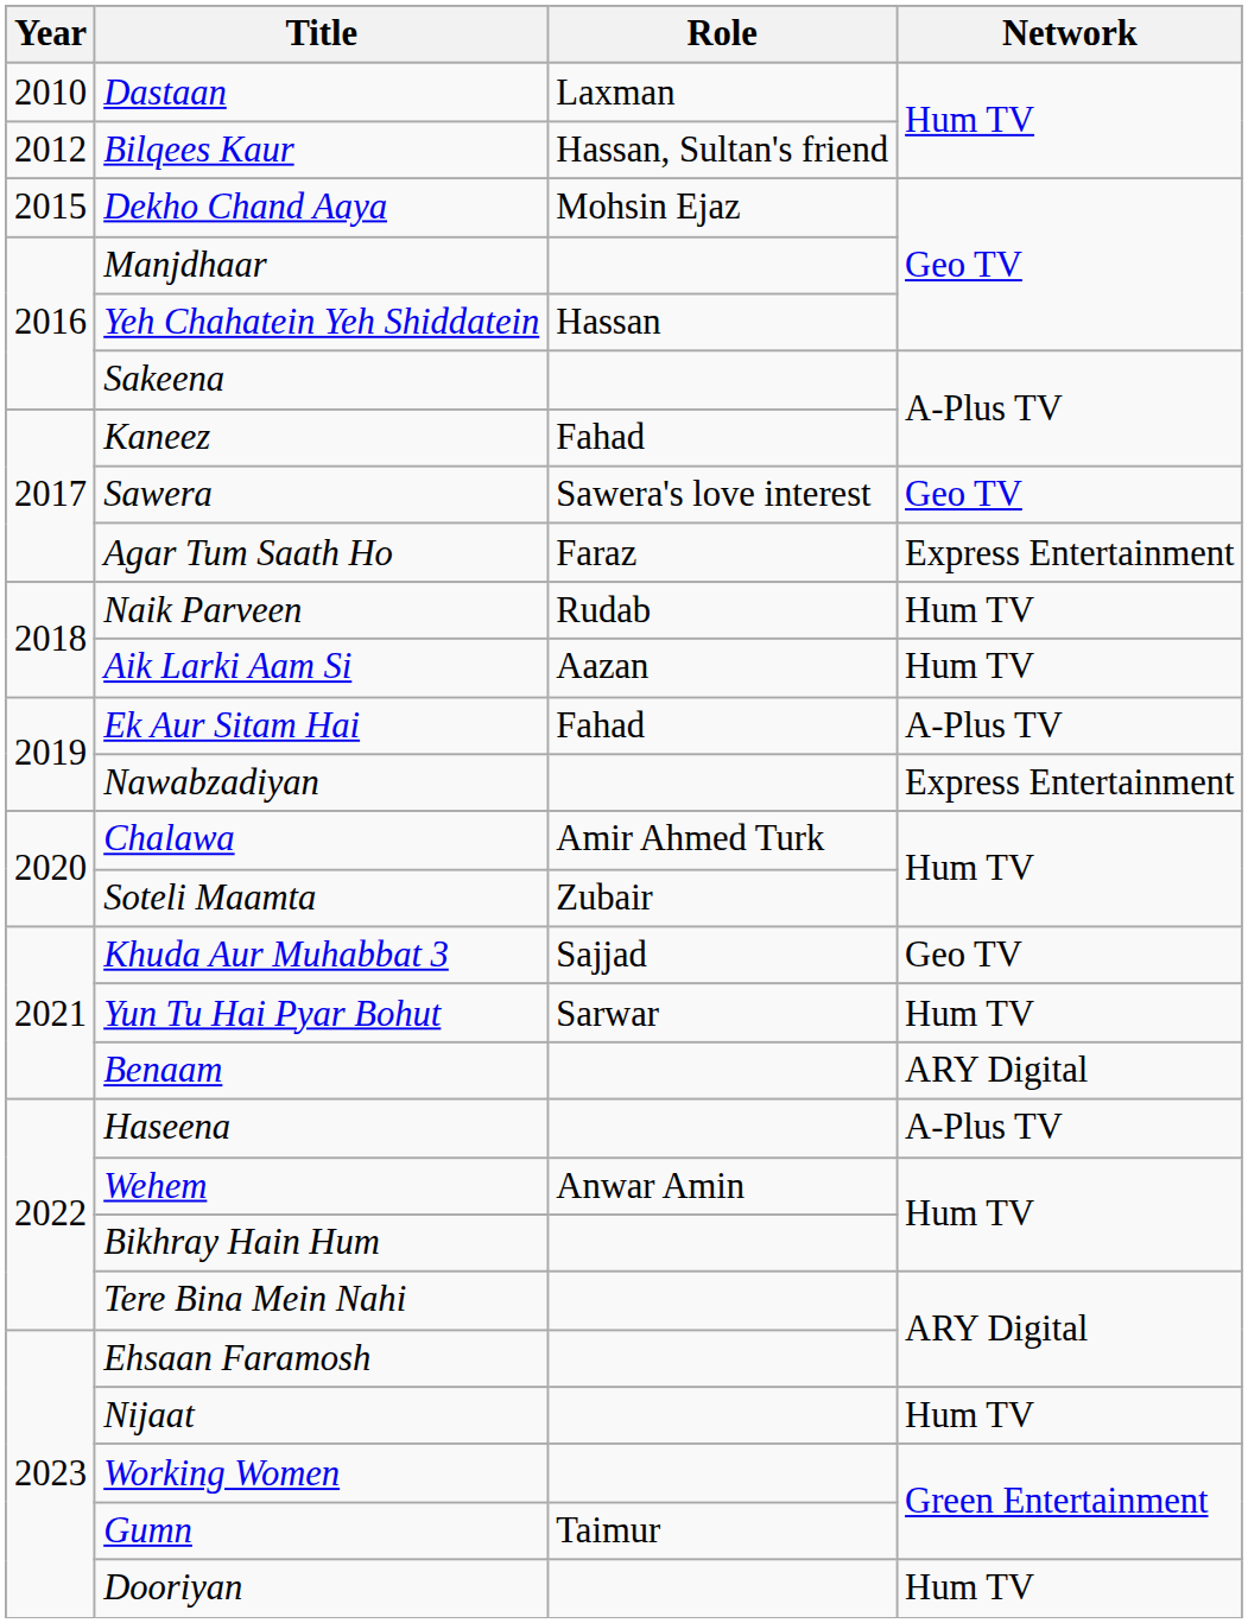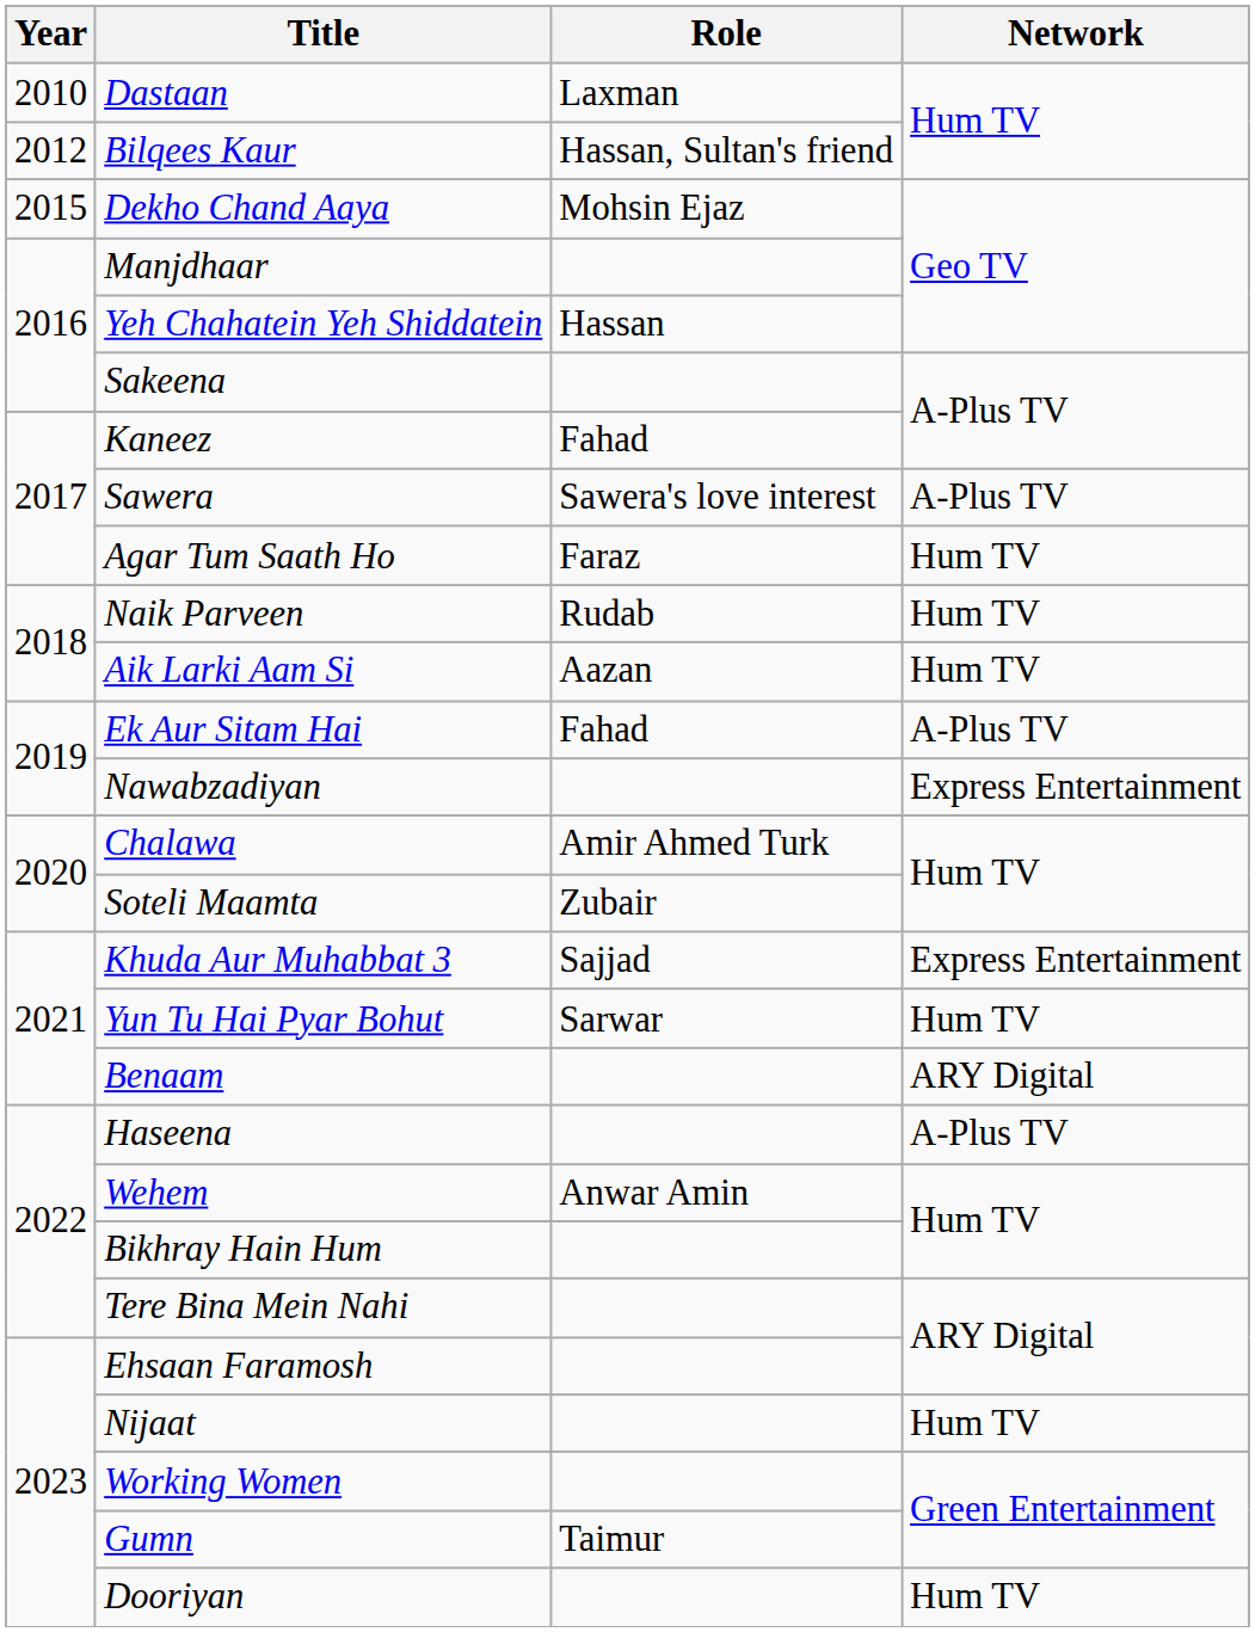Sawera | Network: Geo TV -> A-Plus TV
Agar Tum Saath Ho | Network: Express Entertainment -> Hum TV
Khuda Aur Muhabbat 3 | Network: Geo TV -> Express Entertainment
